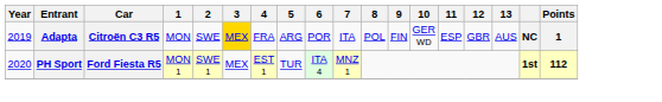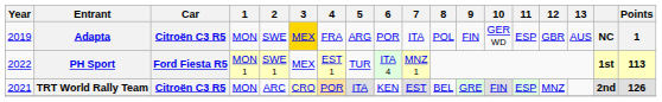PH Sport | Year: 2020 -> 2022
PH Sport | Points: 112 -> 113
+ row: 2021 | TRT World Rally Team | Citroën C3 R5 | MON | ARC | CRO | POR | ITA | KEN | EST | BEL | GRE | FIN | ESP | MNZ | 2nd | 126
